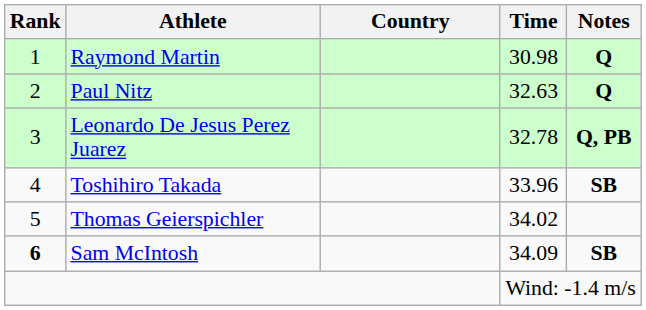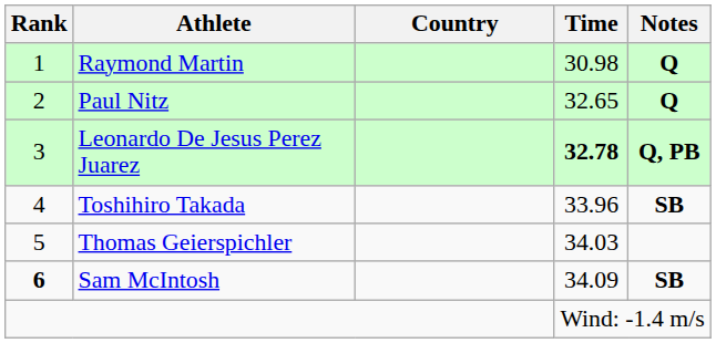Paul Nitz | Time: 32.63 -> 32.65
Leonardo De Jesus Perez Juarez | Time: normal -> bold
Thomas Geierspichler | Time: 34.02 -> 34.03
